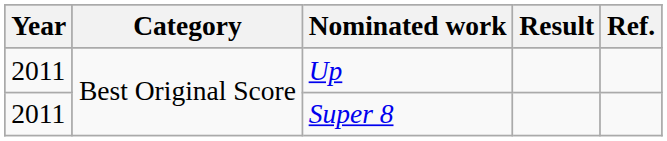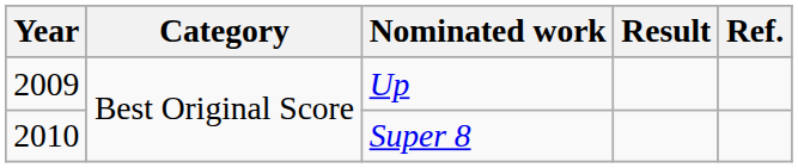Up | Year: 2011 -> 2009
Super 8 | Year: 2011 -> 2010
